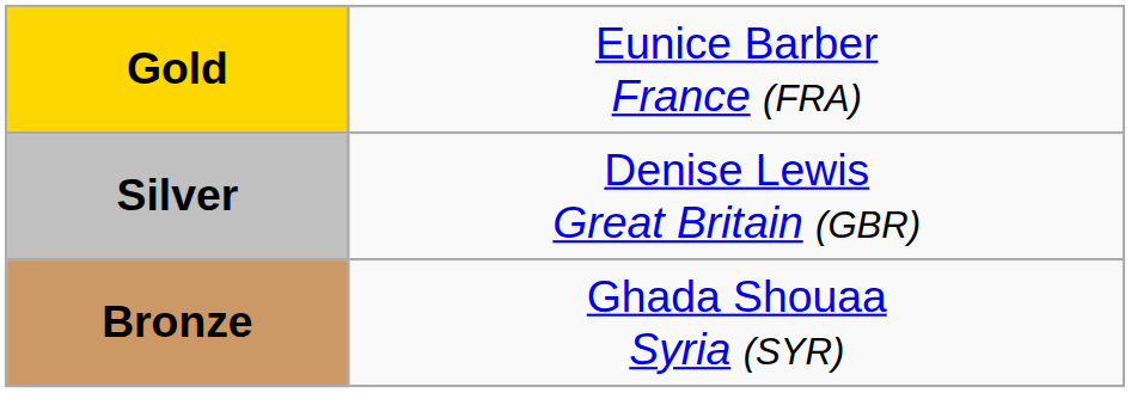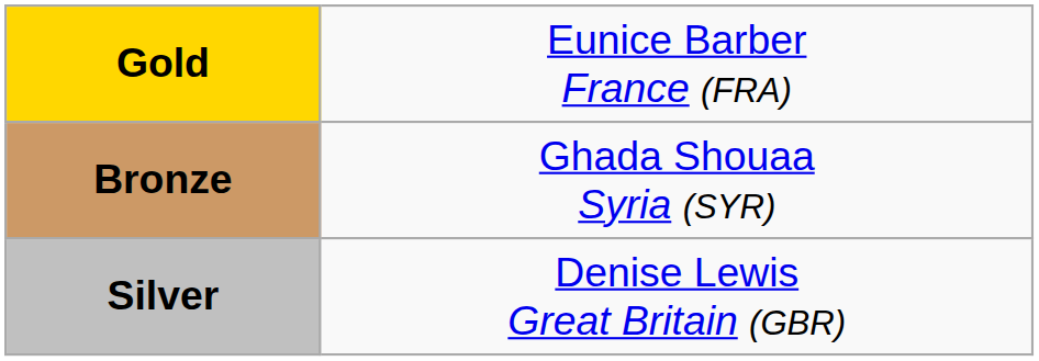rows swapped: Silver <-> Bronze
